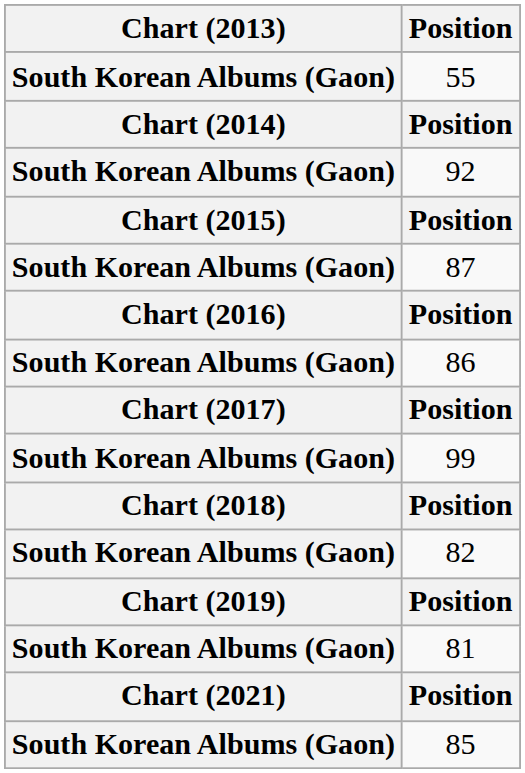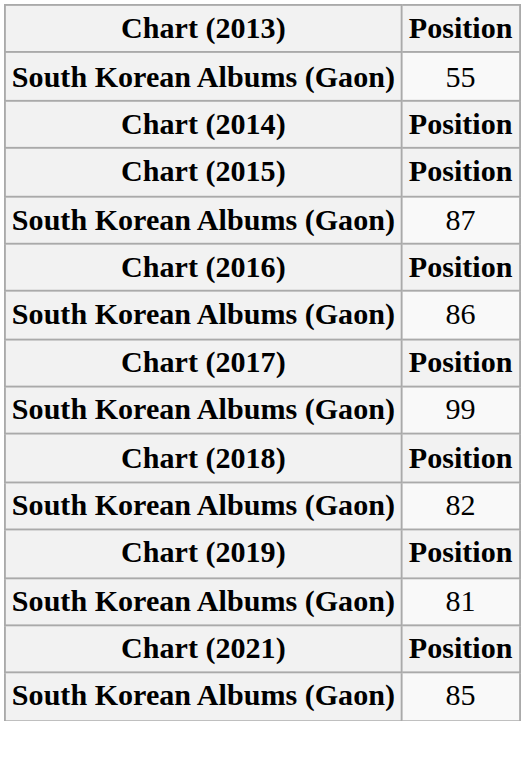- row: South Korean Albums (Gaon) | 92
